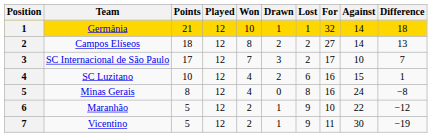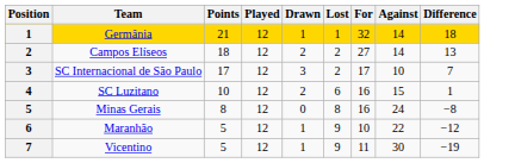- column: Won | 10 | 8 | 7 | 4 | 4 | 2 | 2
